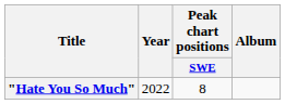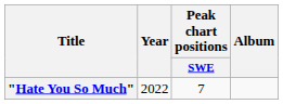"Hate You So Much" | Peak chart positions / SWE: 8 -> 7
